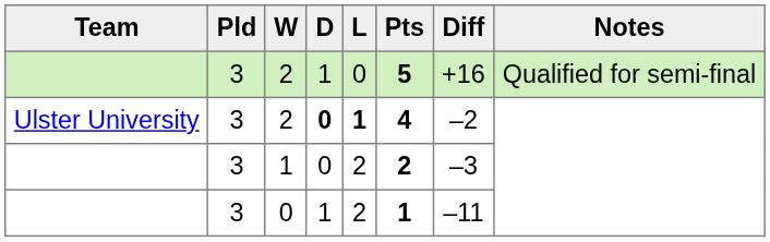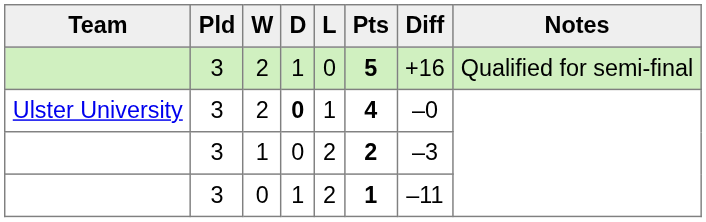Ulster University / 2 | L: bold -> normal
Ulster University / 2 | Diff: –2 -> –0
